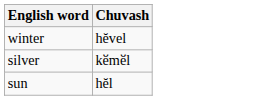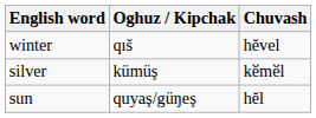+ column: Oghuz / Kipchak | qıš | kümüş | quyaş/güŋeş
